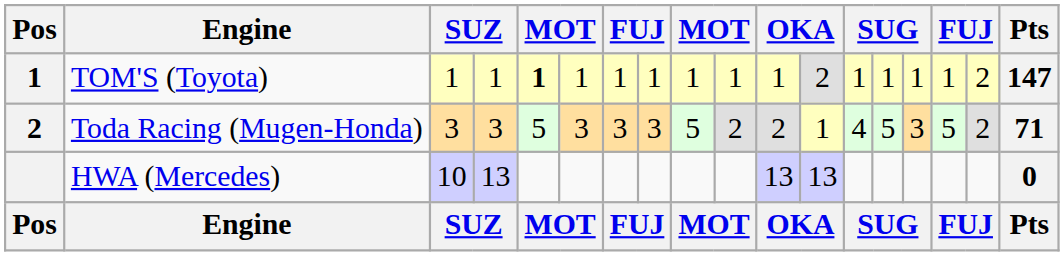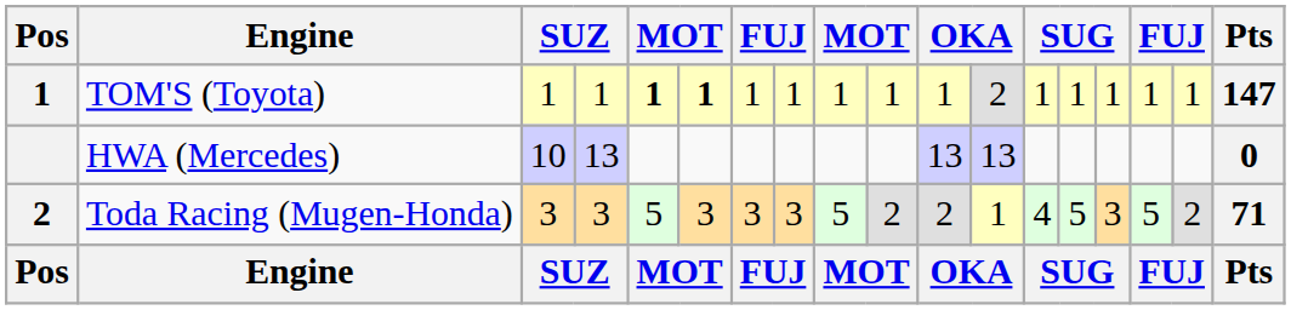TOM'S (Toyota) | column 6: normal -> bold
TOM'S (Toyota) | column 17: 2 -> 1
rows swapped: Toda Racing (Mugen-Honda) <-> HWA (Mercedes)
